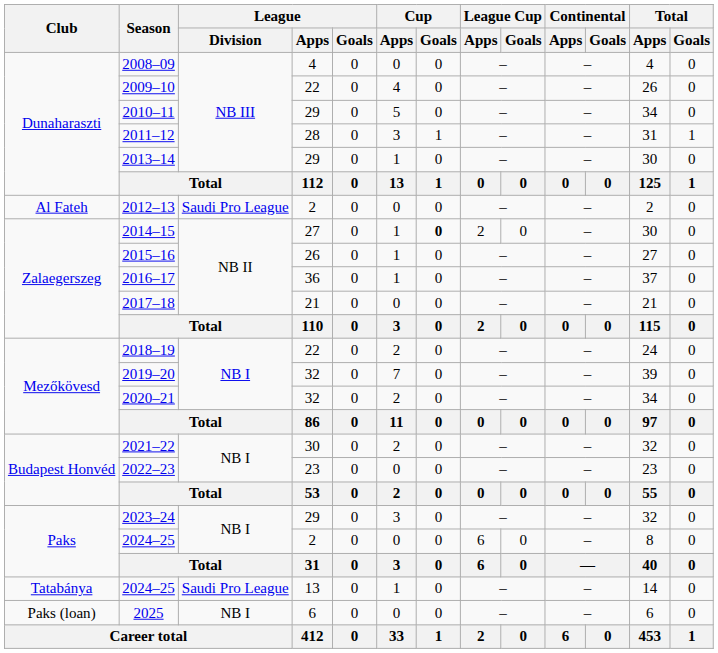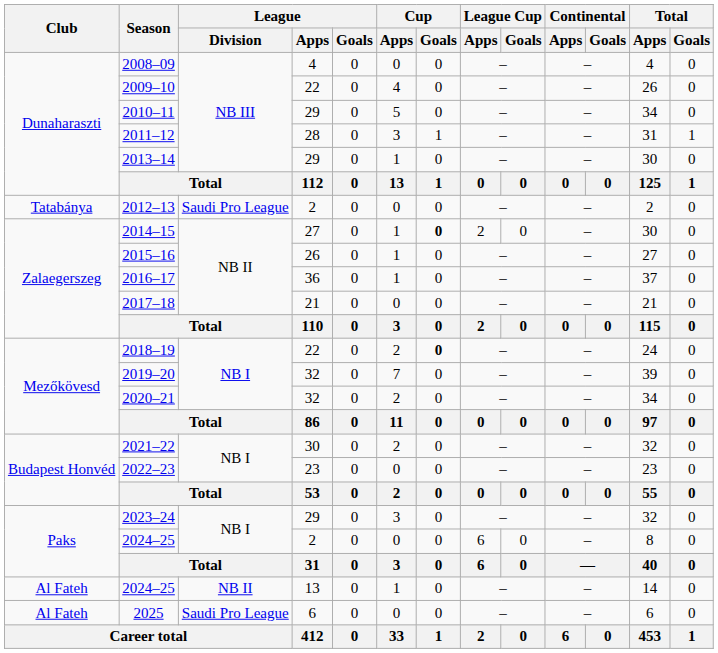2012–13 | Club: Al Fateh -> Tatabánya
2018–19 | Cup / Goals: normal -> bold
2024–25 / 13 | Club: Tatabánya -> Al Fateh
2024–25 / 13 | League / Division: Saudi Pro League -> NB II
2025 | Club: Paks (loan) -> Al Fateh
2025 | League / Division: NB I -> Saudi Pro League
